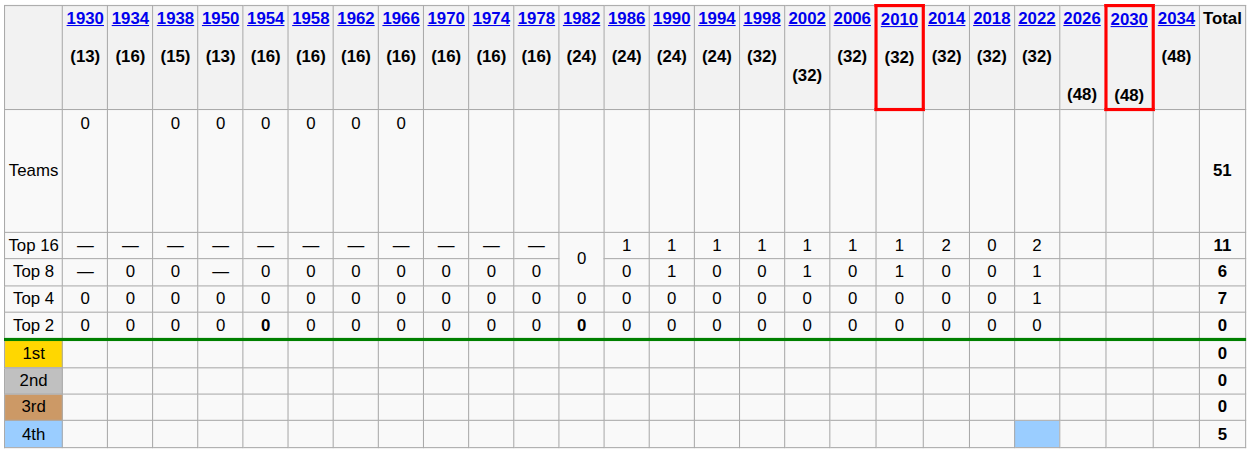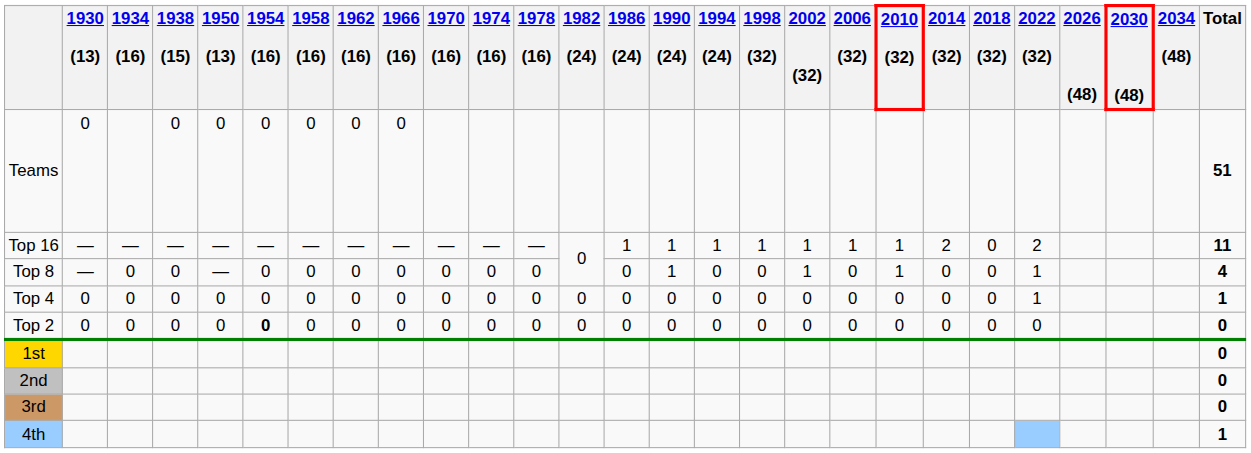Top 8 | Total: 6 -> 4
Top 4 | Total: 7 -> 1
Top 2 | 1982 (24): bold -> normal
4th | Total: 5 -> 1
